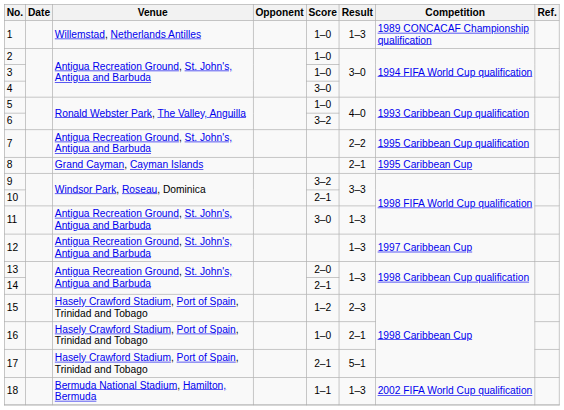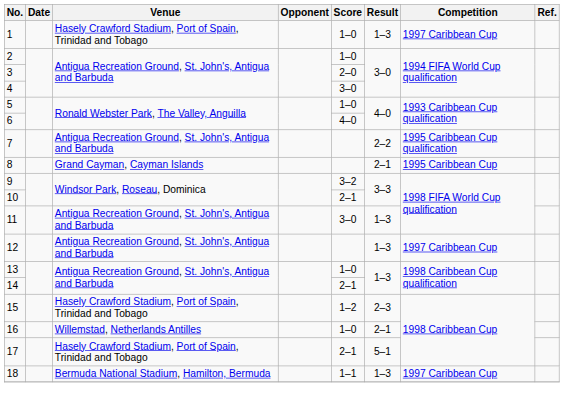1 | Venue: Willemstad, Netherlands Antilles -> Hasely Crawford Stadium, Port of Spain, Trinidad and Tobago
1 | Competition: 1989 CONCACAF Championship qualification -> 1997 Caribbean Cup
3 | Score: 1–0 -> 2–0
6 | Score: 3–2 -> 4–0
13 | Score: 2–0 -> 1–0
16 | Venue: Hasely Crawford Stadium, Port of Spain, Trinidad and Tobago -> Willemstad, Netherlands Antilles
18 | Competition: 2002 FIFA World Cup qualification -> 1997 Caribbean Cup
